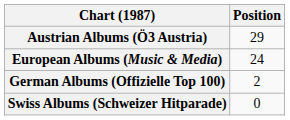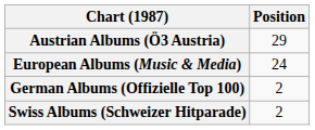Swiss Albums (Schweizer Hitparade) | Position: 0 -> 2
